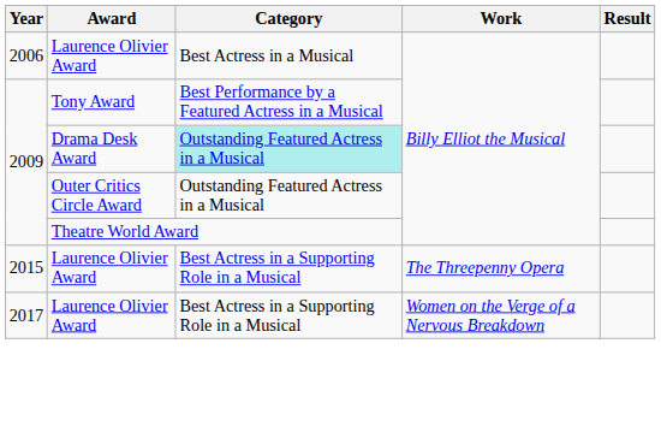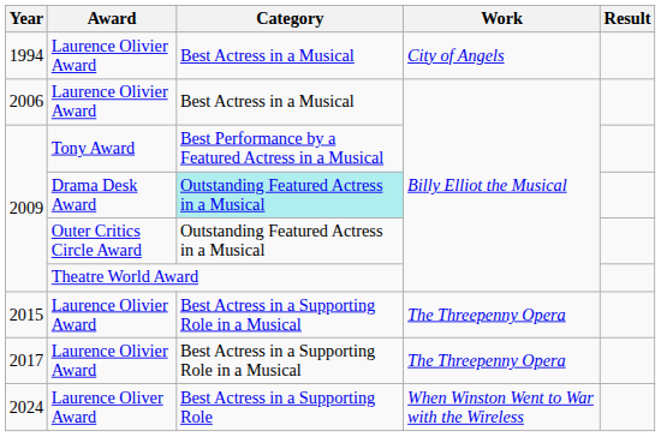+ row: 1994 | Laurence Olivier Award | Best Actress in a Musical | City of Angels
2017 | Work: Women on the Verge of a Nervous Breakdown -> The Threepenny Opera
+ row: 2024 | Laurence Oliver Award | Best Actress in a Supporting Role | When Winston Went to War with the Wireless
